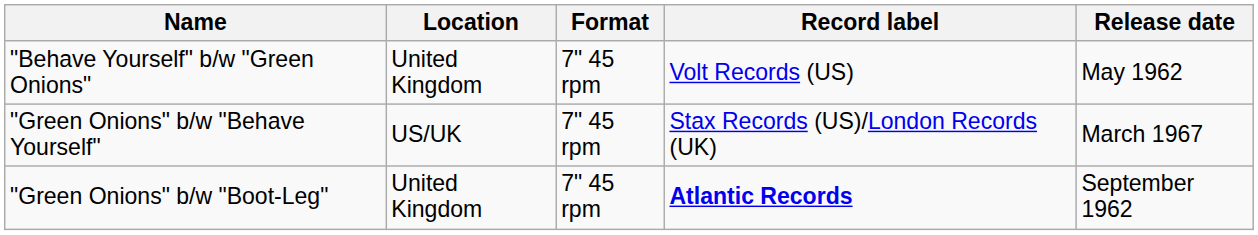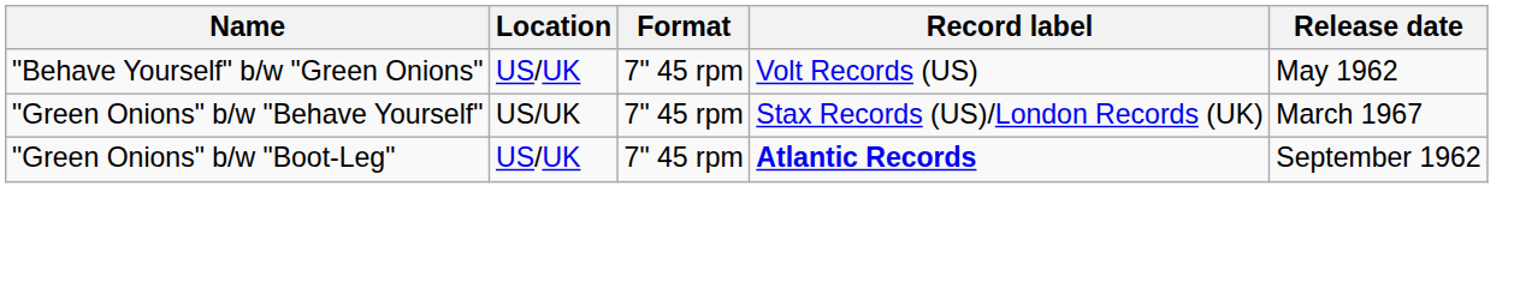"Behave Yourself" b/w "Green Onions" | Location: United Kingdom -> US/UK
"Green Onions" b/w "Boot-Leg" | Location: United Kingdom -> US/UK
